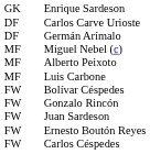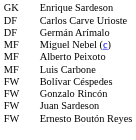- row: FW | Carlos Céspedes
